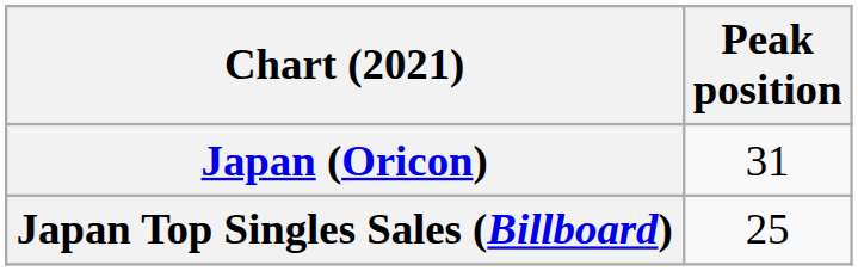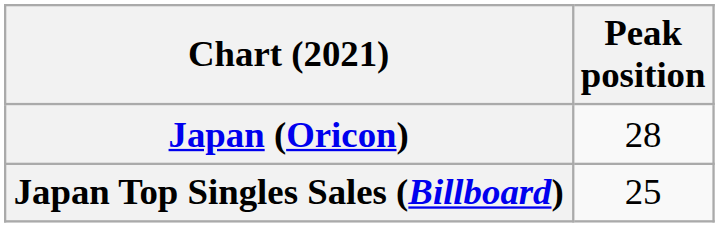Japan (Oricon) | Peak position: 31 -> 28
